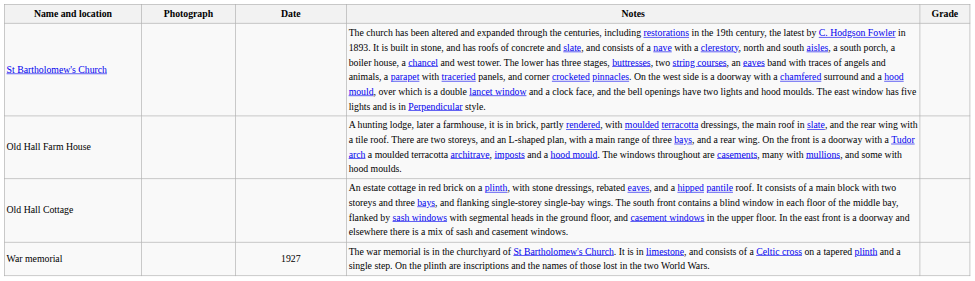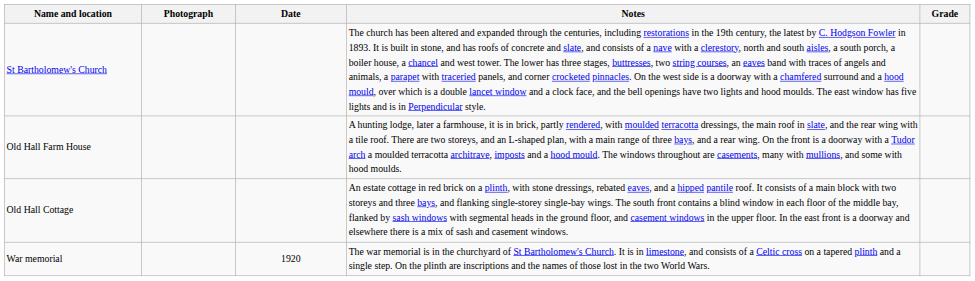War memorial | Date: 1927 -> 1920
